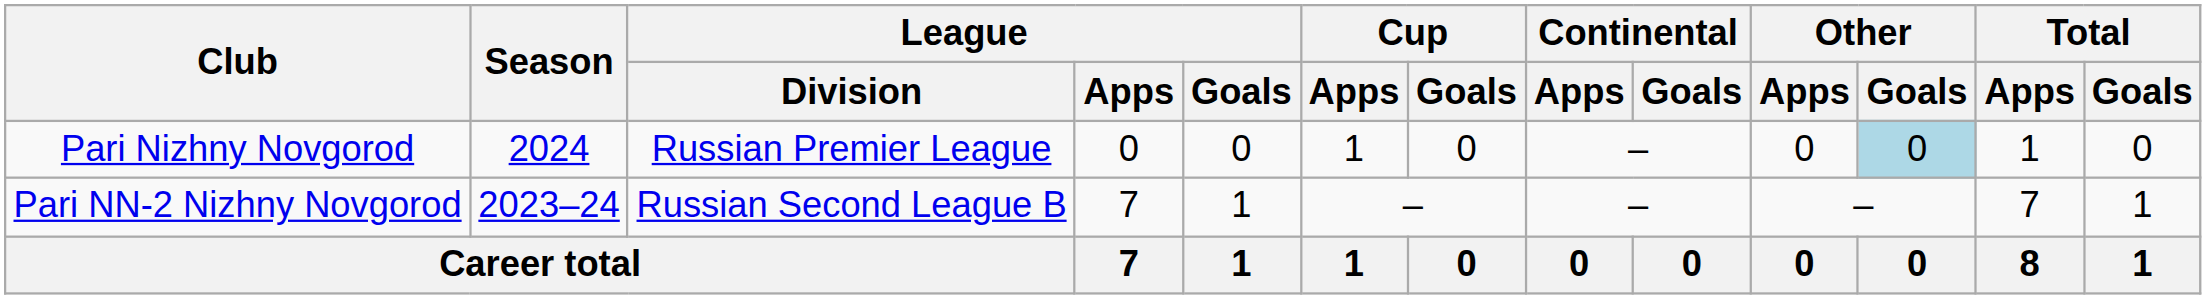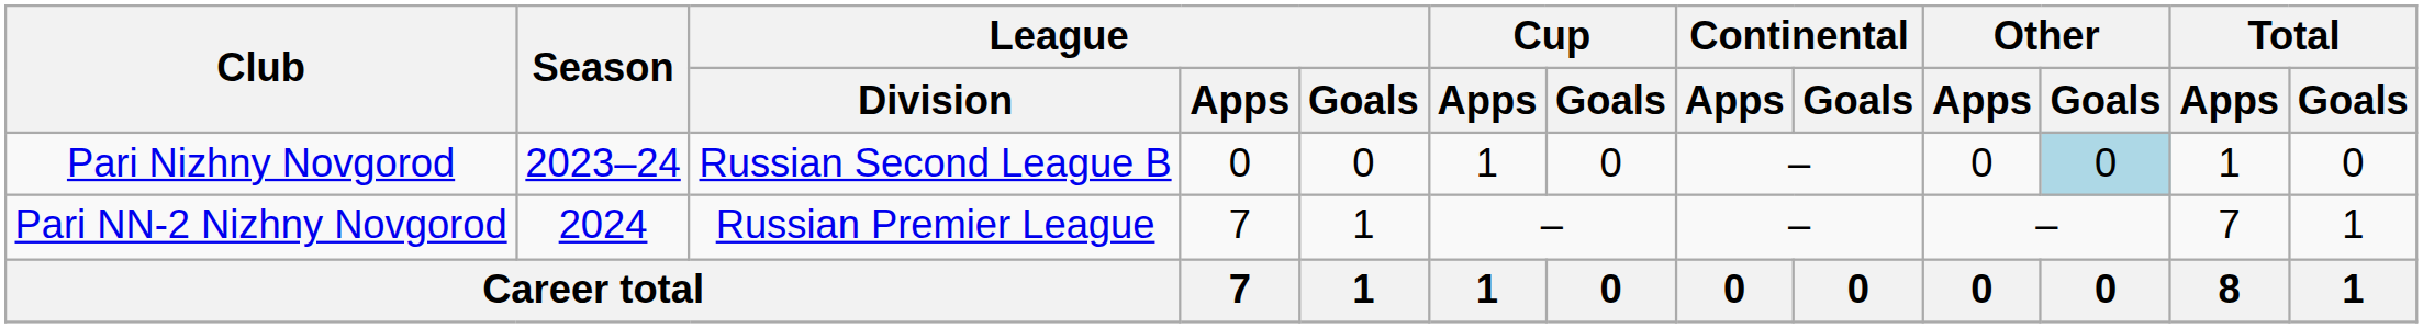Pari Nizhny Novgorod | Season: 2024 -> 2023–24
Pari Nizhny Novgorod | League / Division: Russian Premier League -> Russian Second League B
Pari NN-2 Nizhny Novgorod | Season: 2023–24 -> 2024
Pari NN-2 Nizhny Novgorod | League / Division: Russian Second League B -> Russian Premier League
